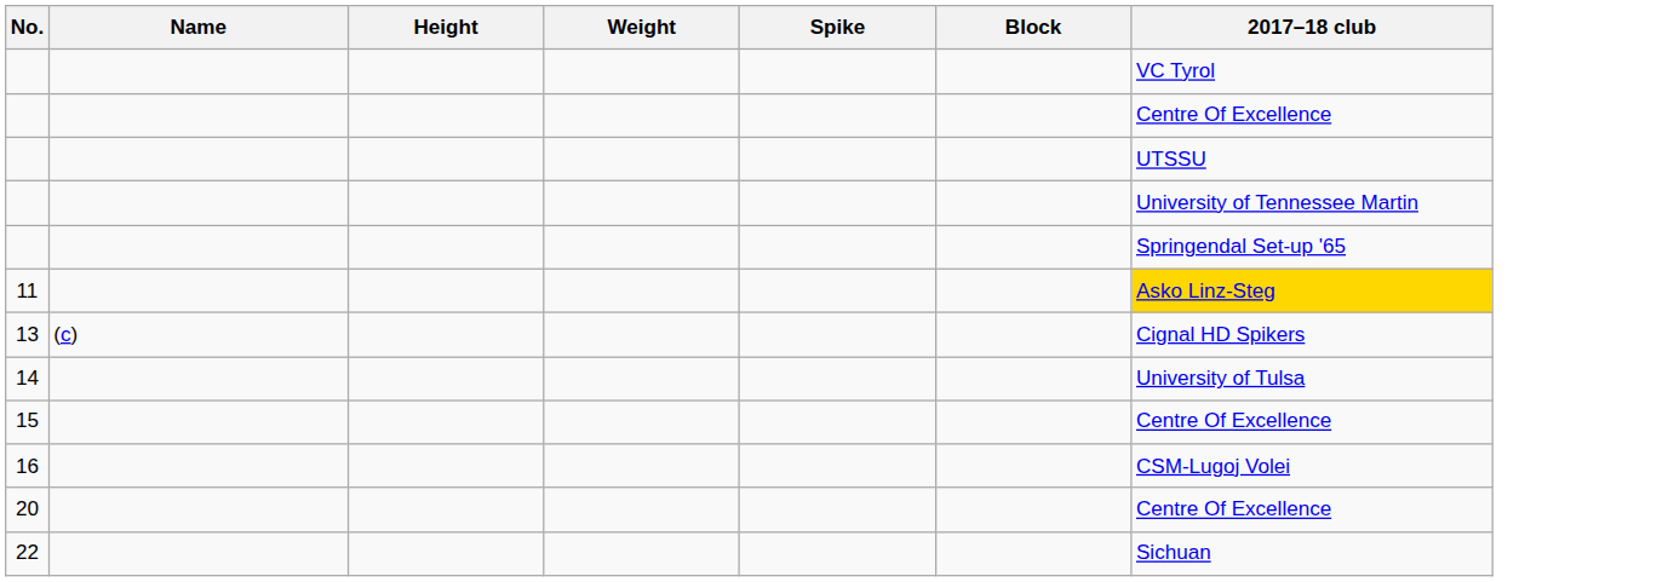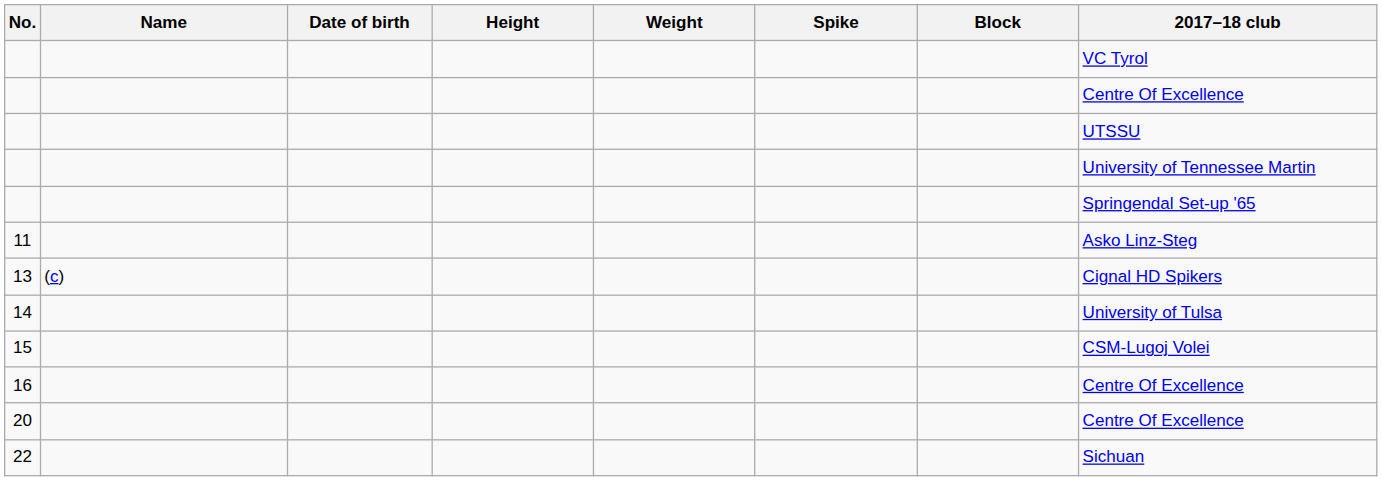+ column: Date of birth
11 | 2017–18 club: gold background -> no background
15 | 2017–18 club: Centre Of Excellence -> CSM-Lugoj Volei
16 | 2017–18 club: CSM-Lugoj Volei -> Centre Of Excellence
